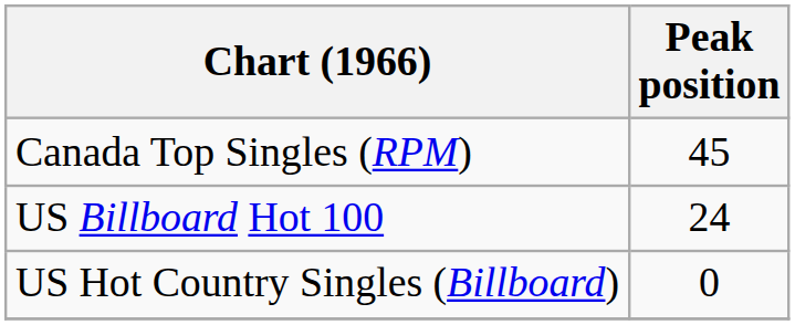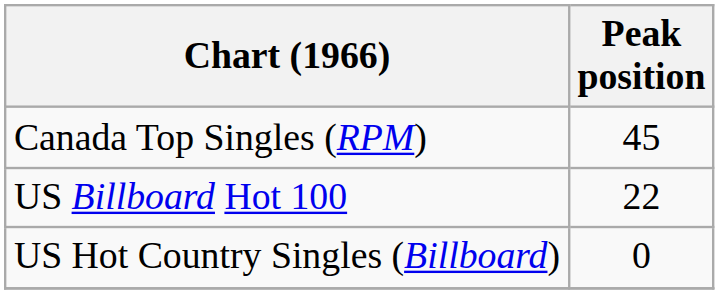US Billboard Hot 100 | Peak position: 24 -> 22
